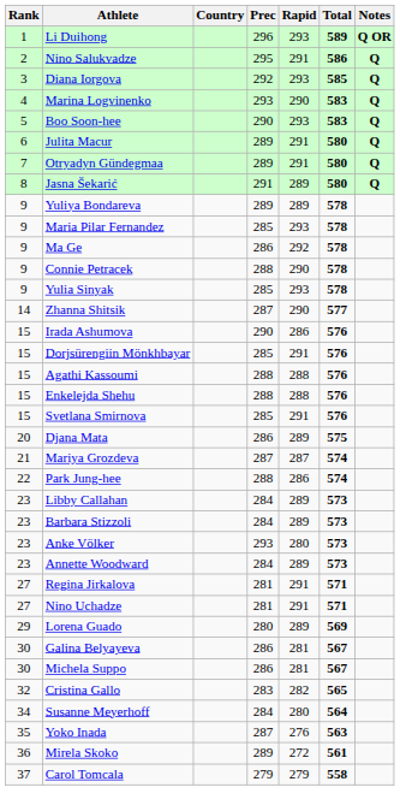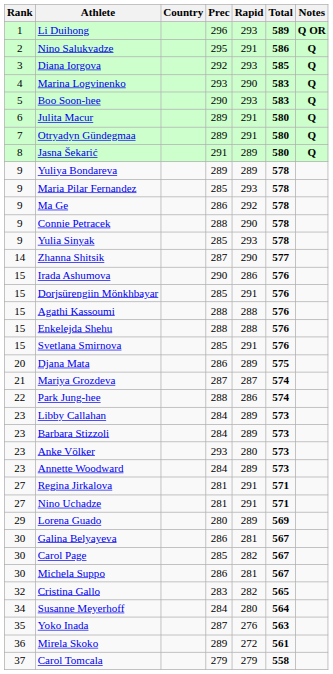+ row: 30 | Carol Page | 285 | 282 | 567
